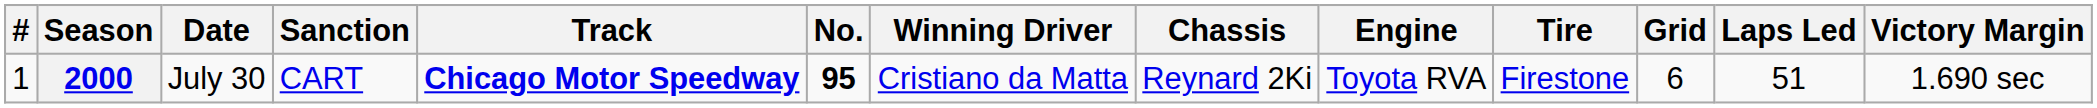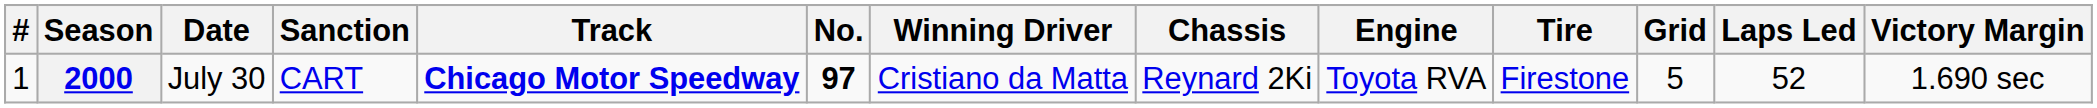2000 | No.: 95 -> 97
2000 | Grid: 6 -> 5
2000 | Laps Led: 51 -> 52
